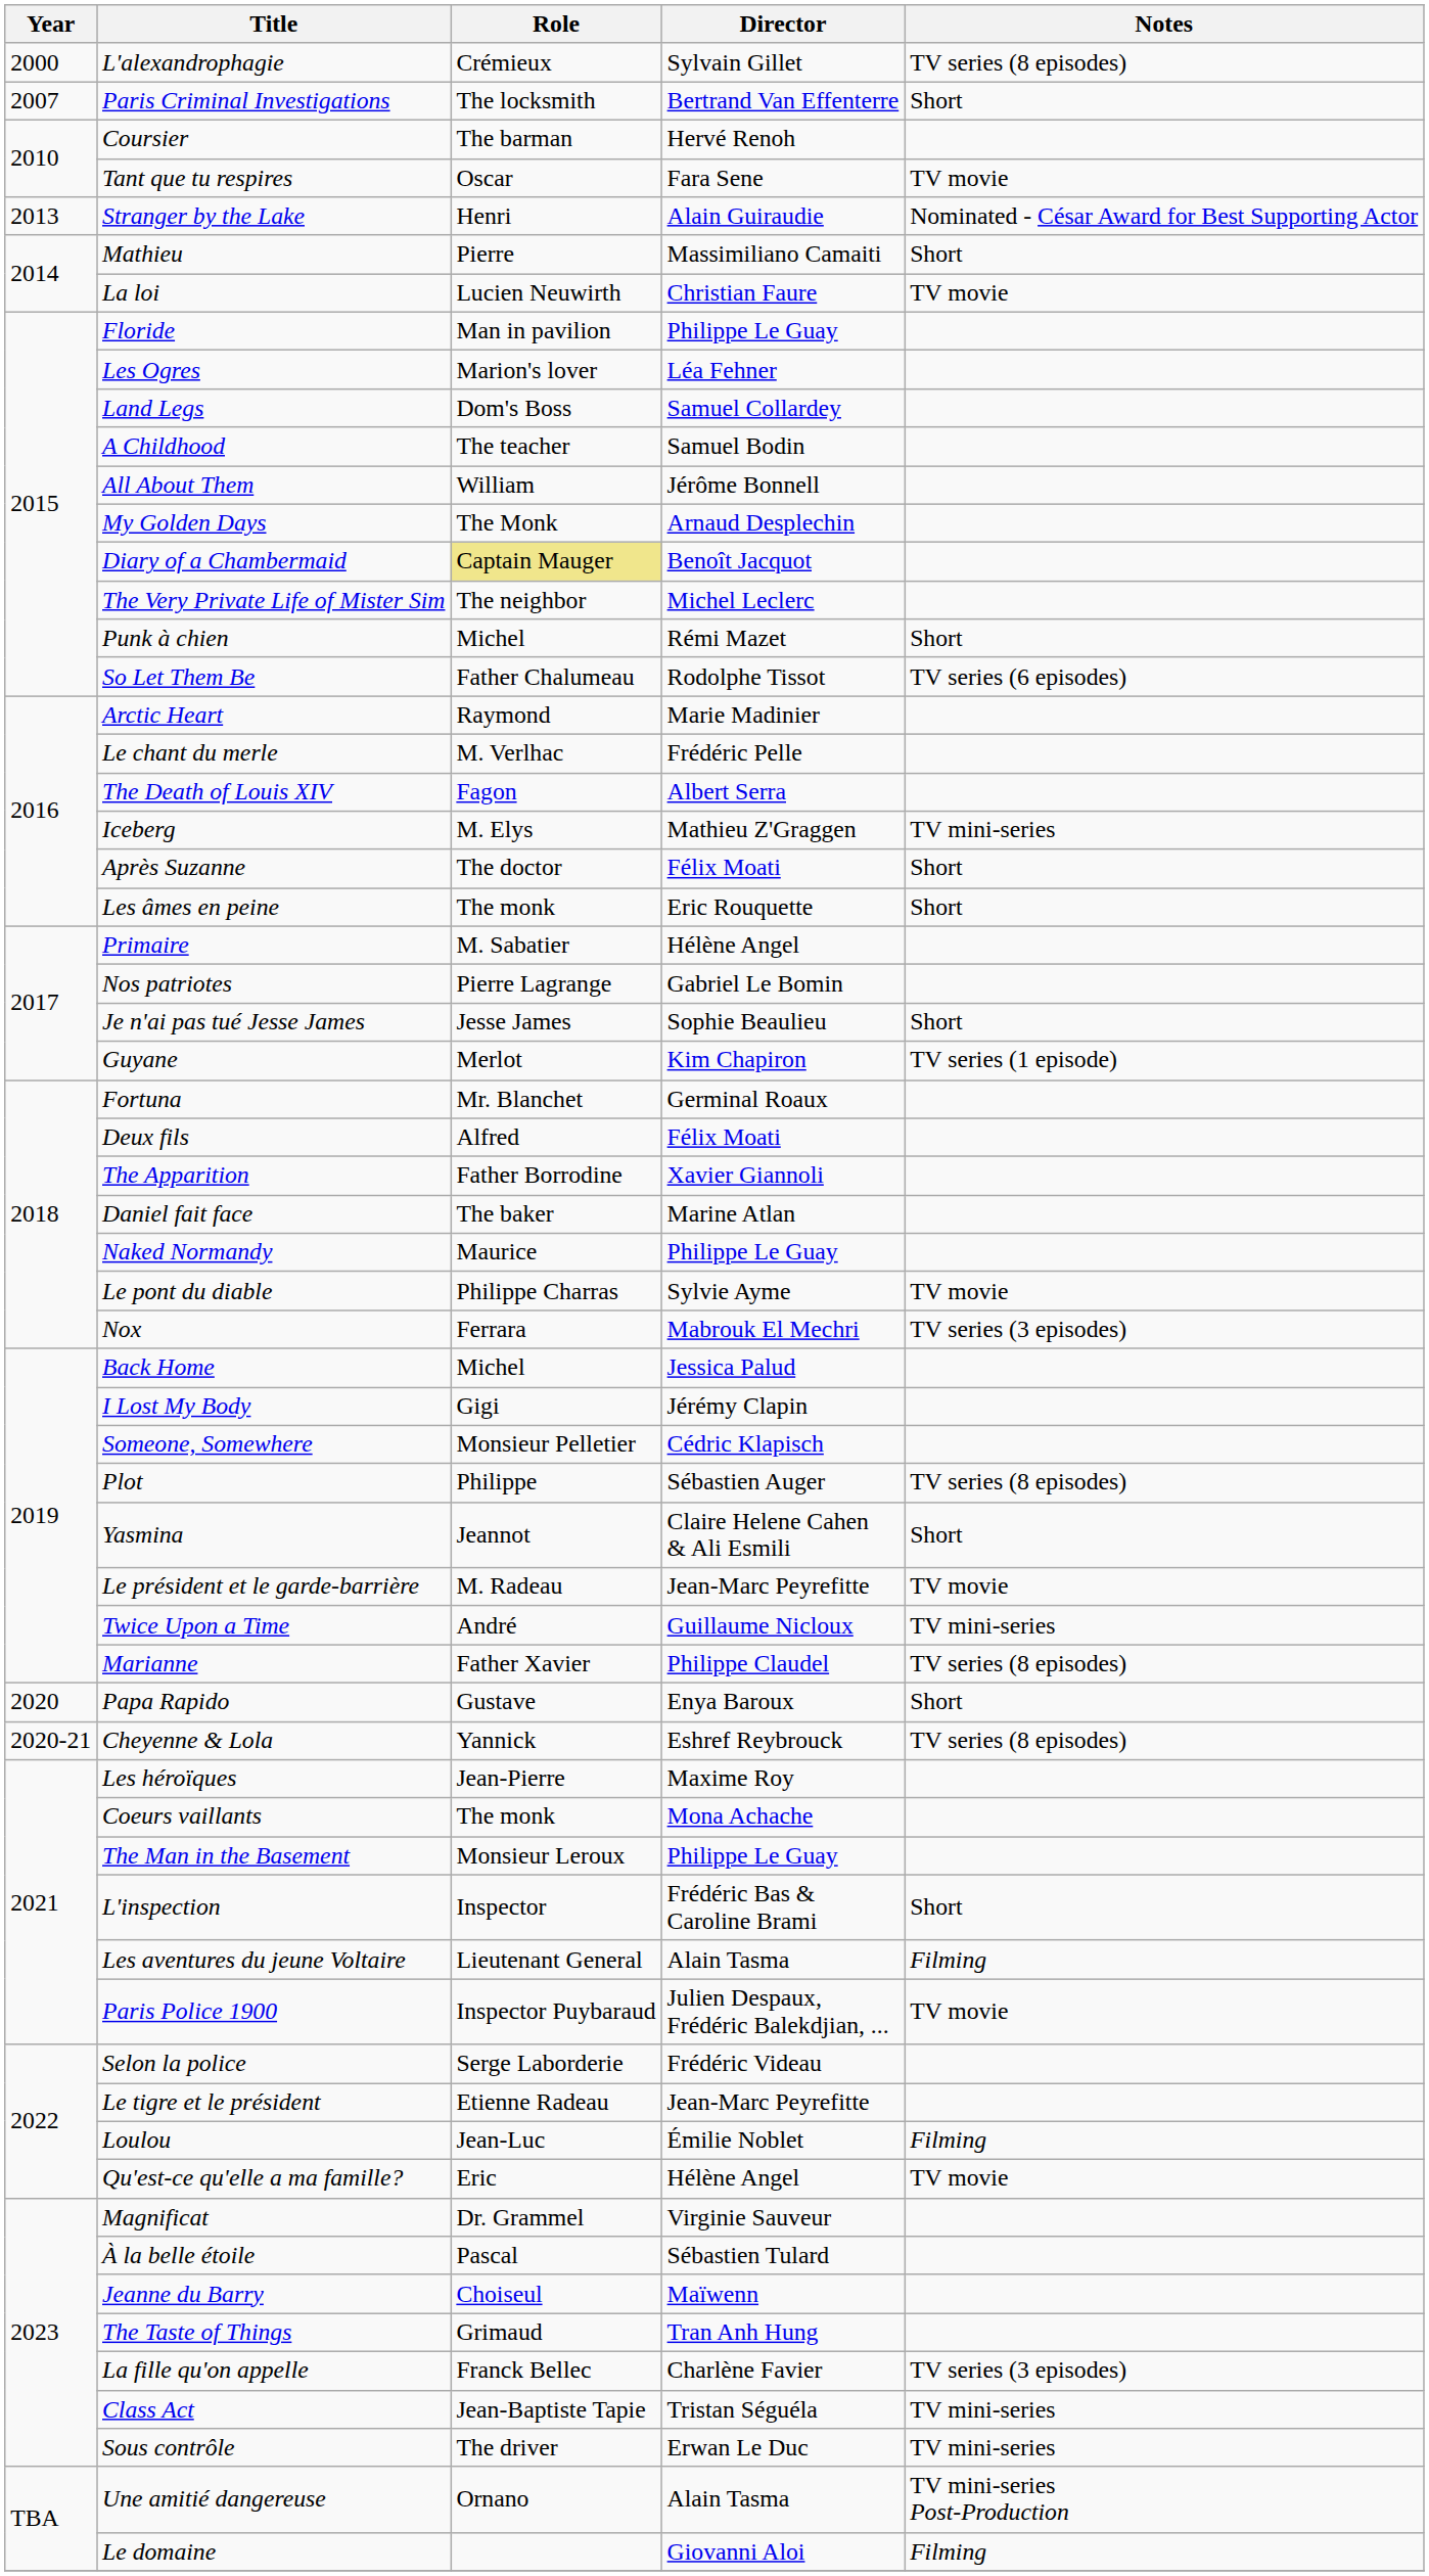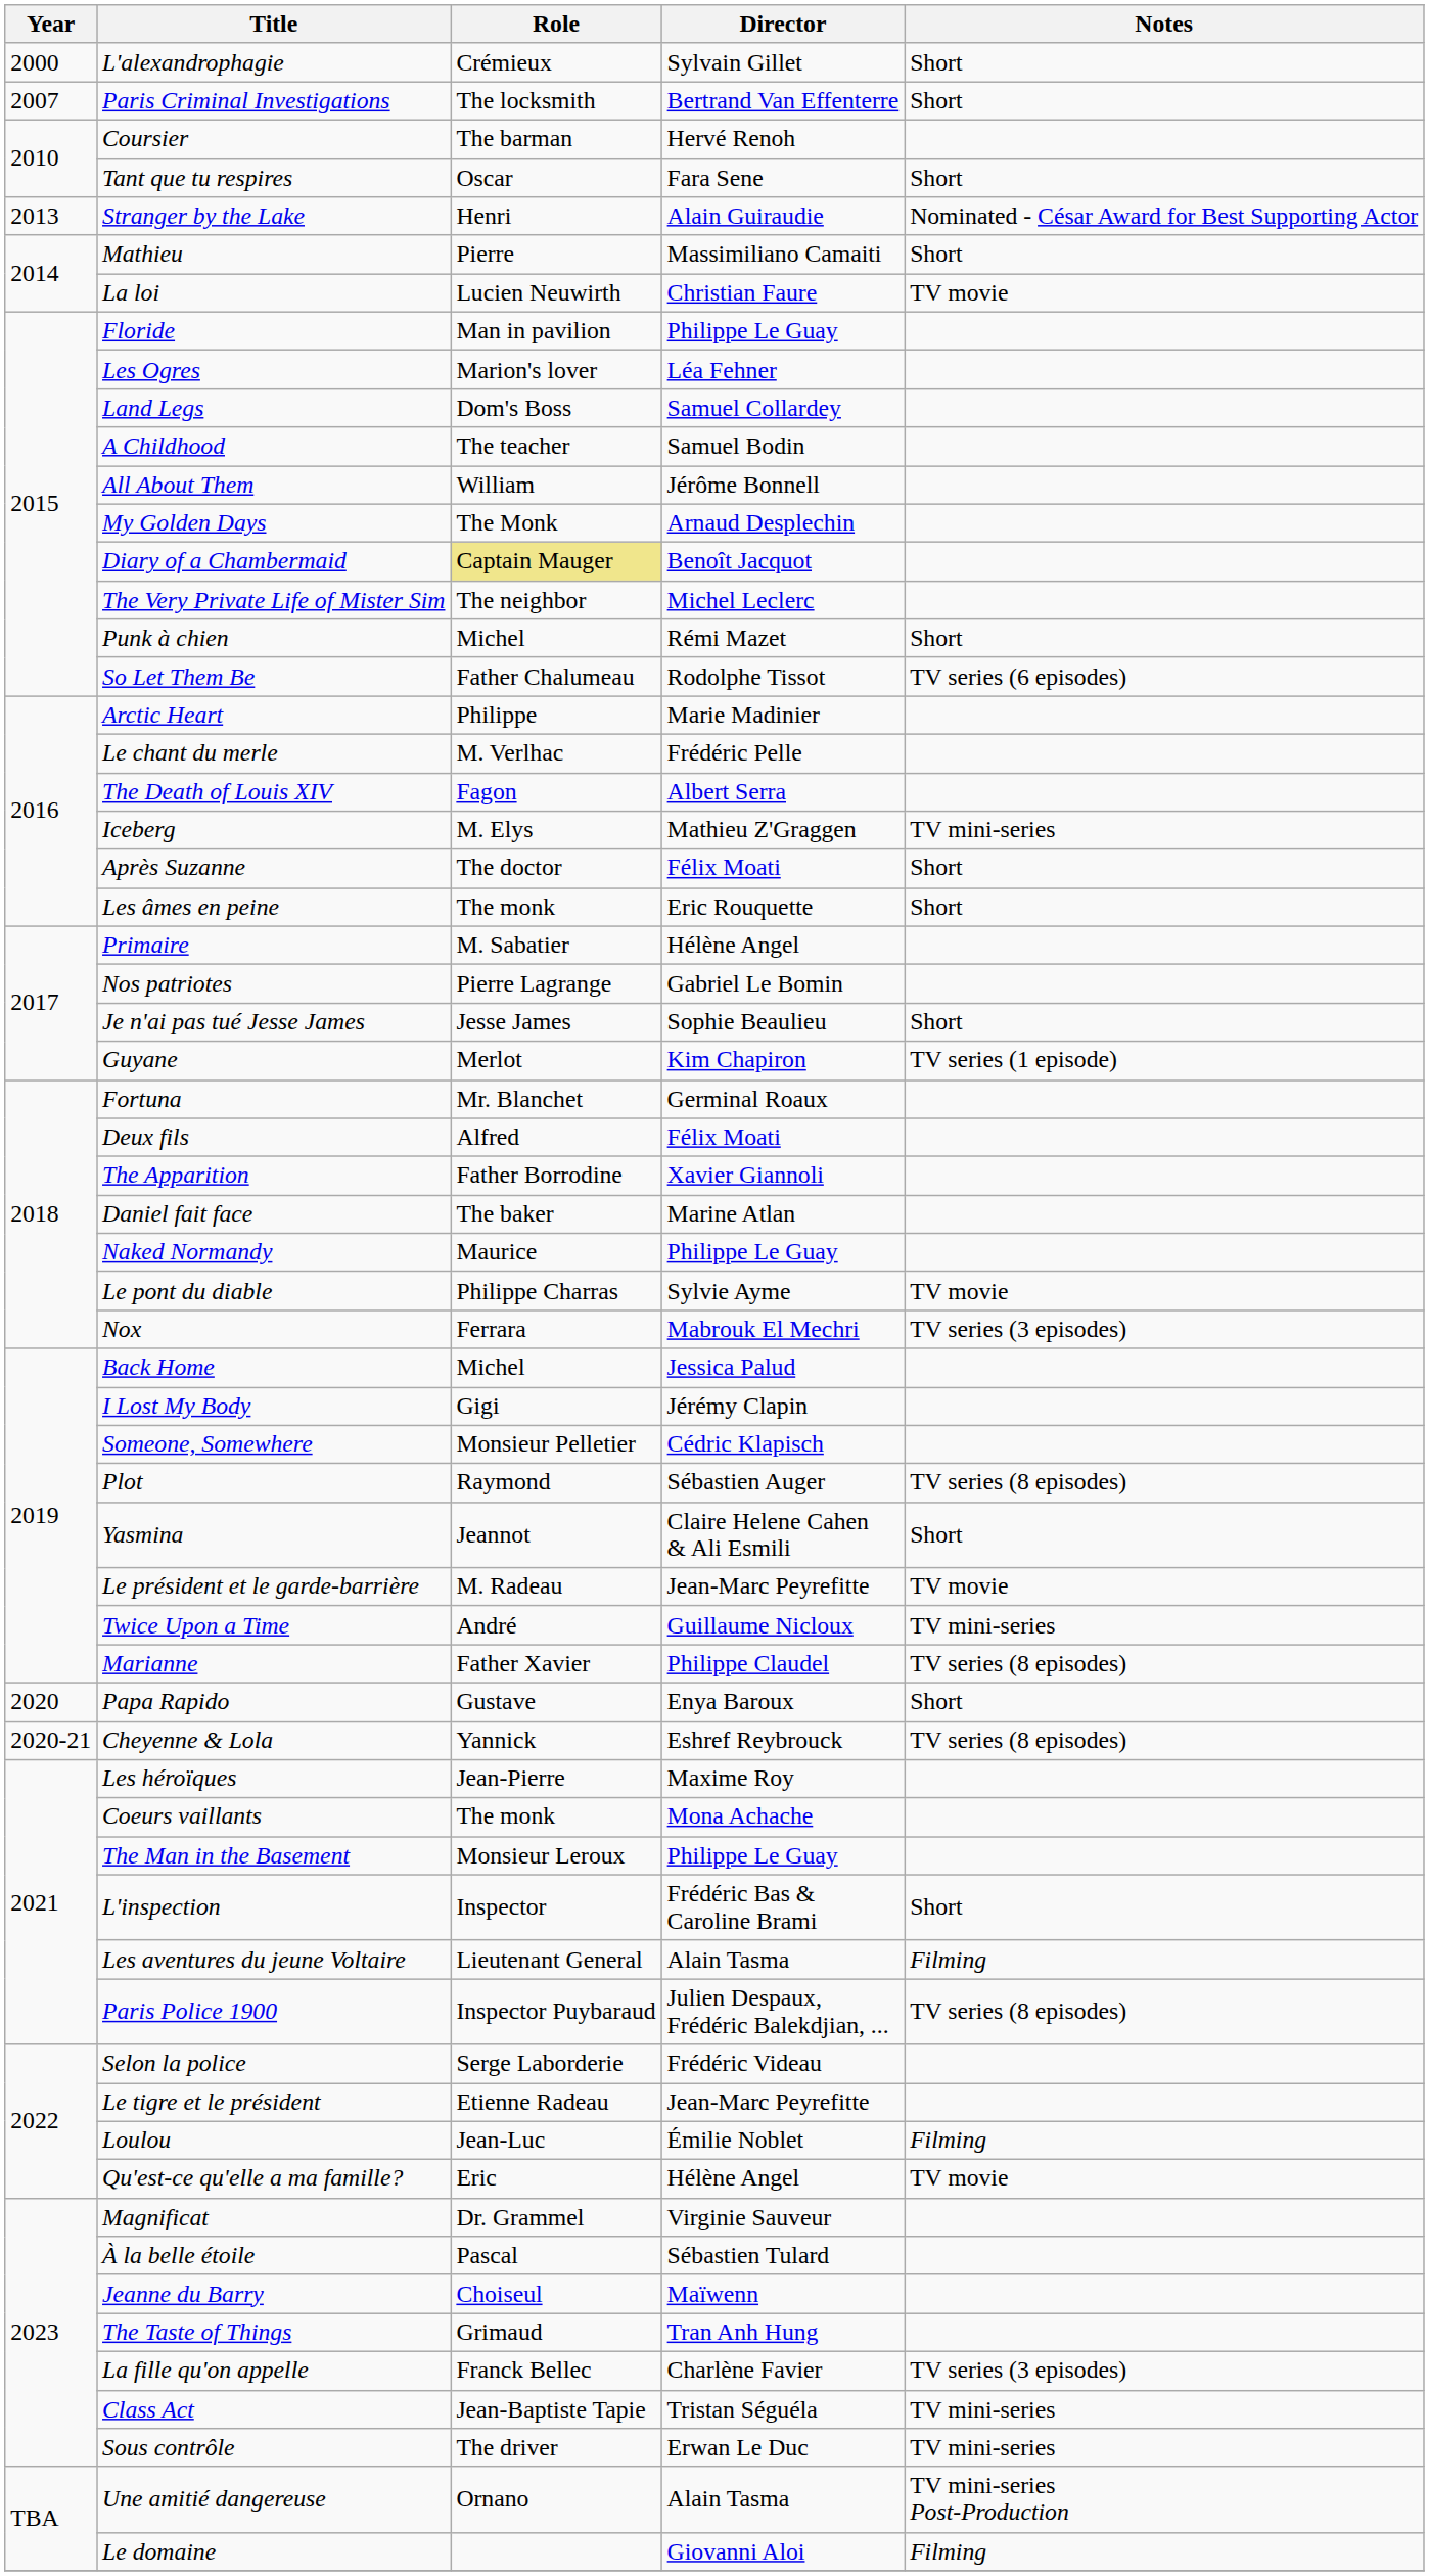L'alexandrophagie | Notes: TV series (8 episodes) -> Short
Tant que tu respires | Notes: TV movie -> Short
Arctic Heart | Role: Raymond -> Philippe
Plot | Role: Philippe -> Raymond
Paris Police 1900 | Notes: TV movie -> TV series (8 episodes)
